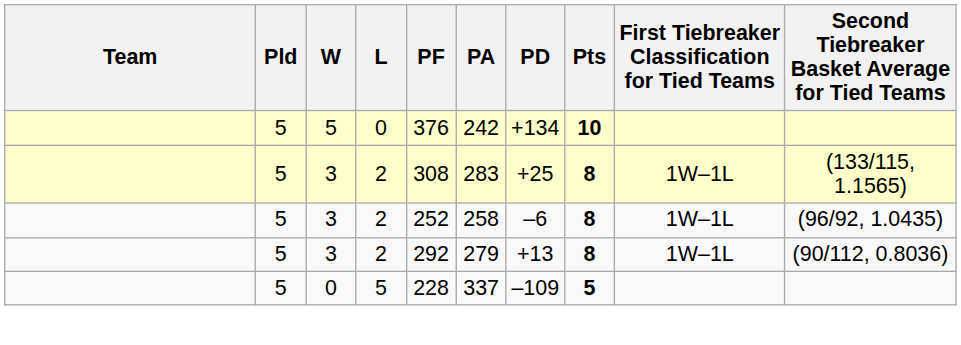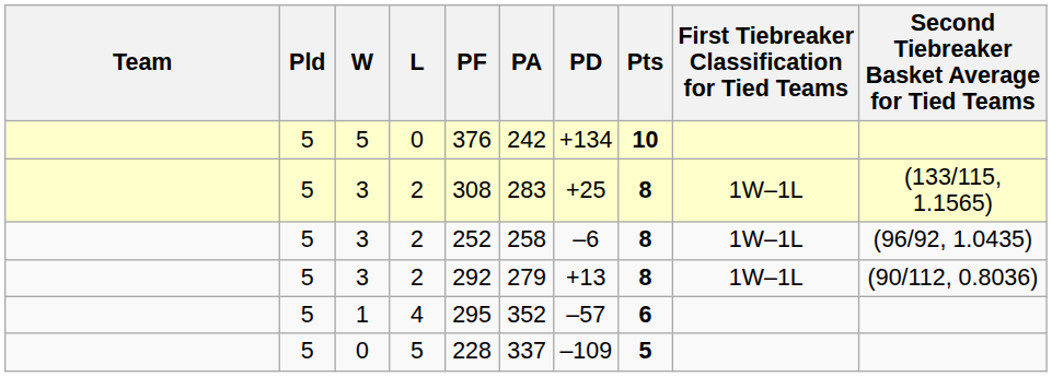+ row: 5 | 1 | 4 | 295 | 352 | –57 | 6
